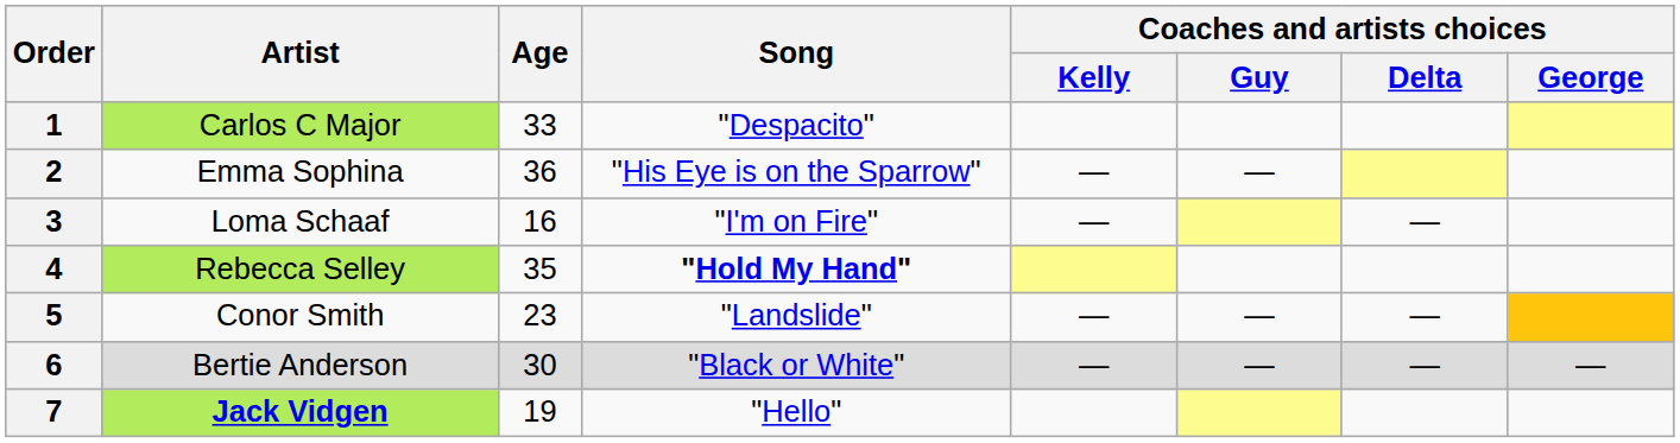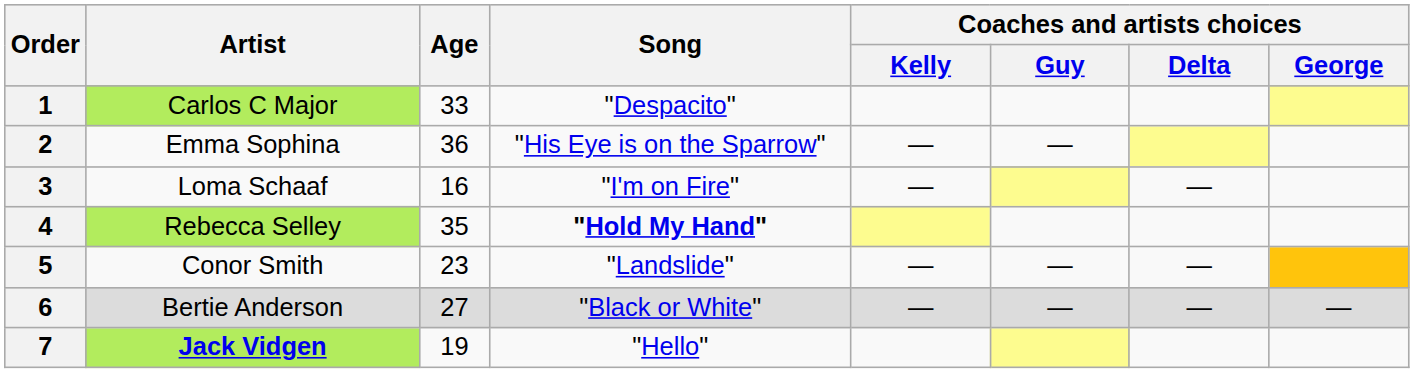6 | Age: 30 -> 27
